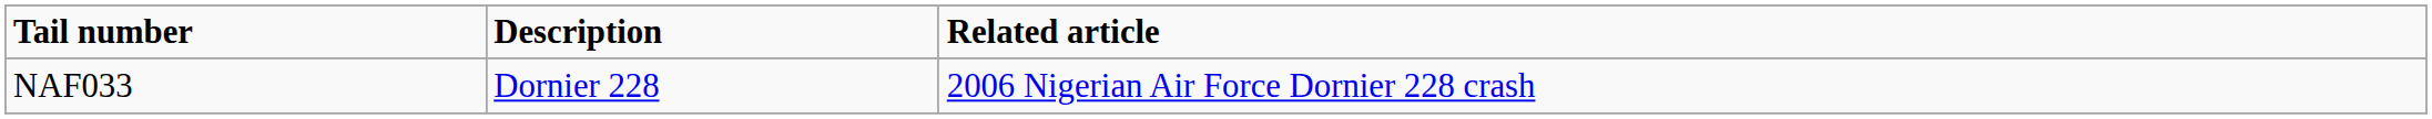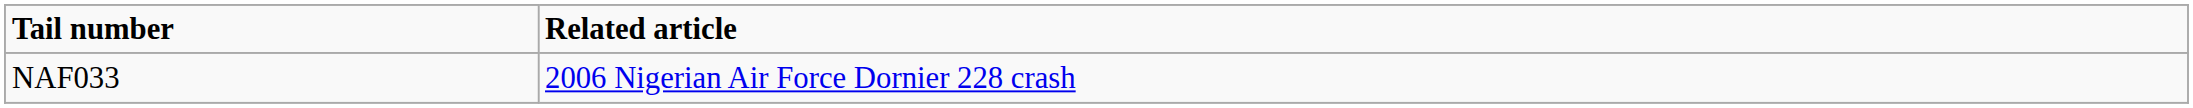- column: Description | Dornier 228
